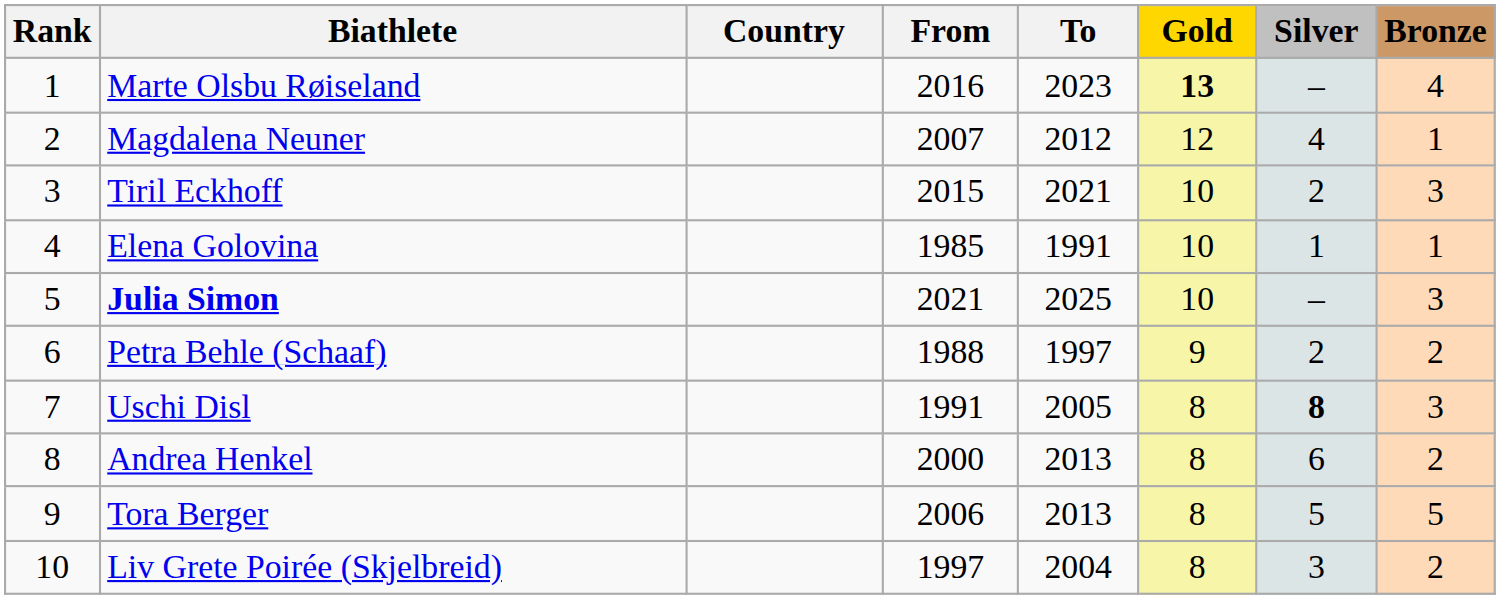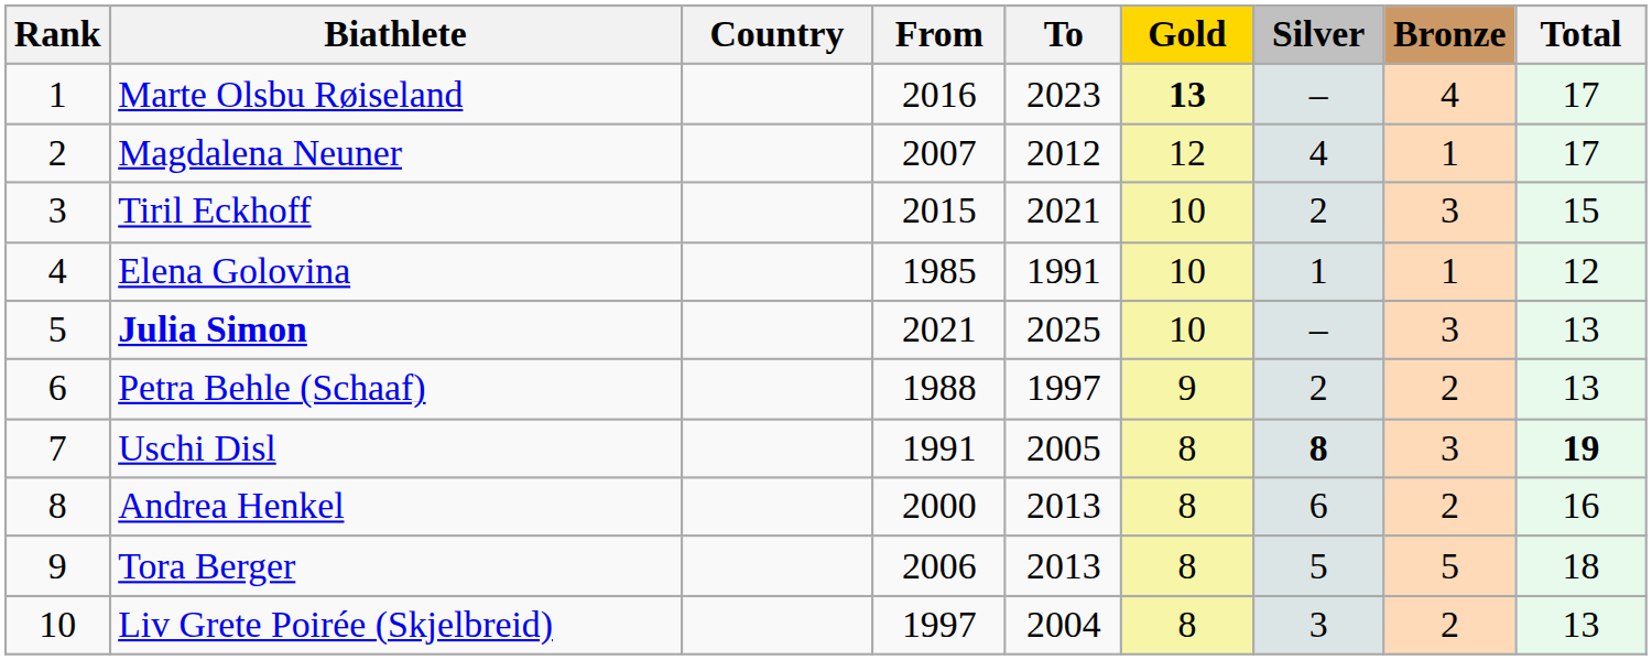+ column: Total | 17 | 17 | 15 | 12 | 13 | 13 | 19 | 16 | 18 | 13
